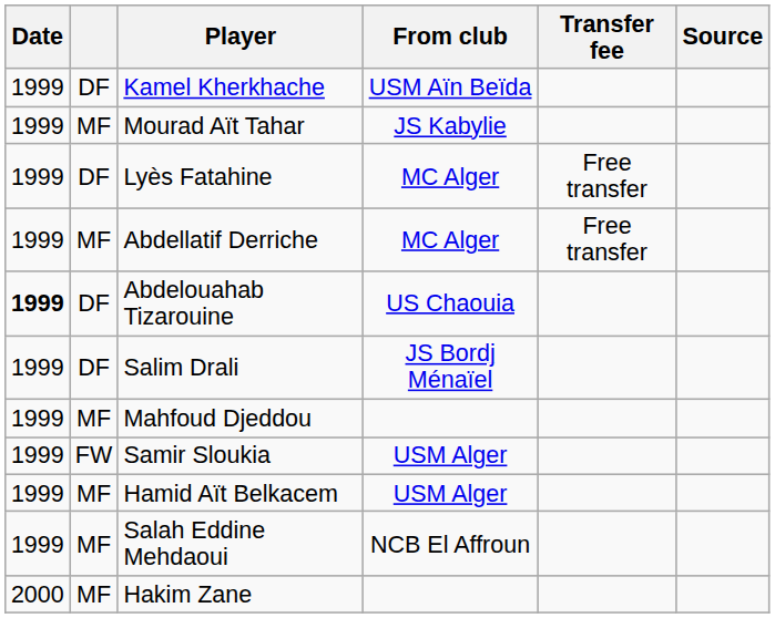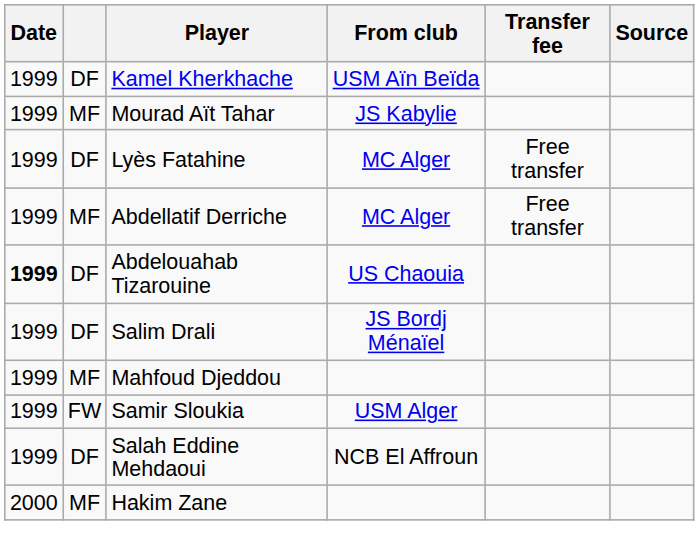- row: 1999 | MF | Hamid Aït Belkacem | USM Alger
Salah Eddine Mehdaoui | column 2: MF -> DF
